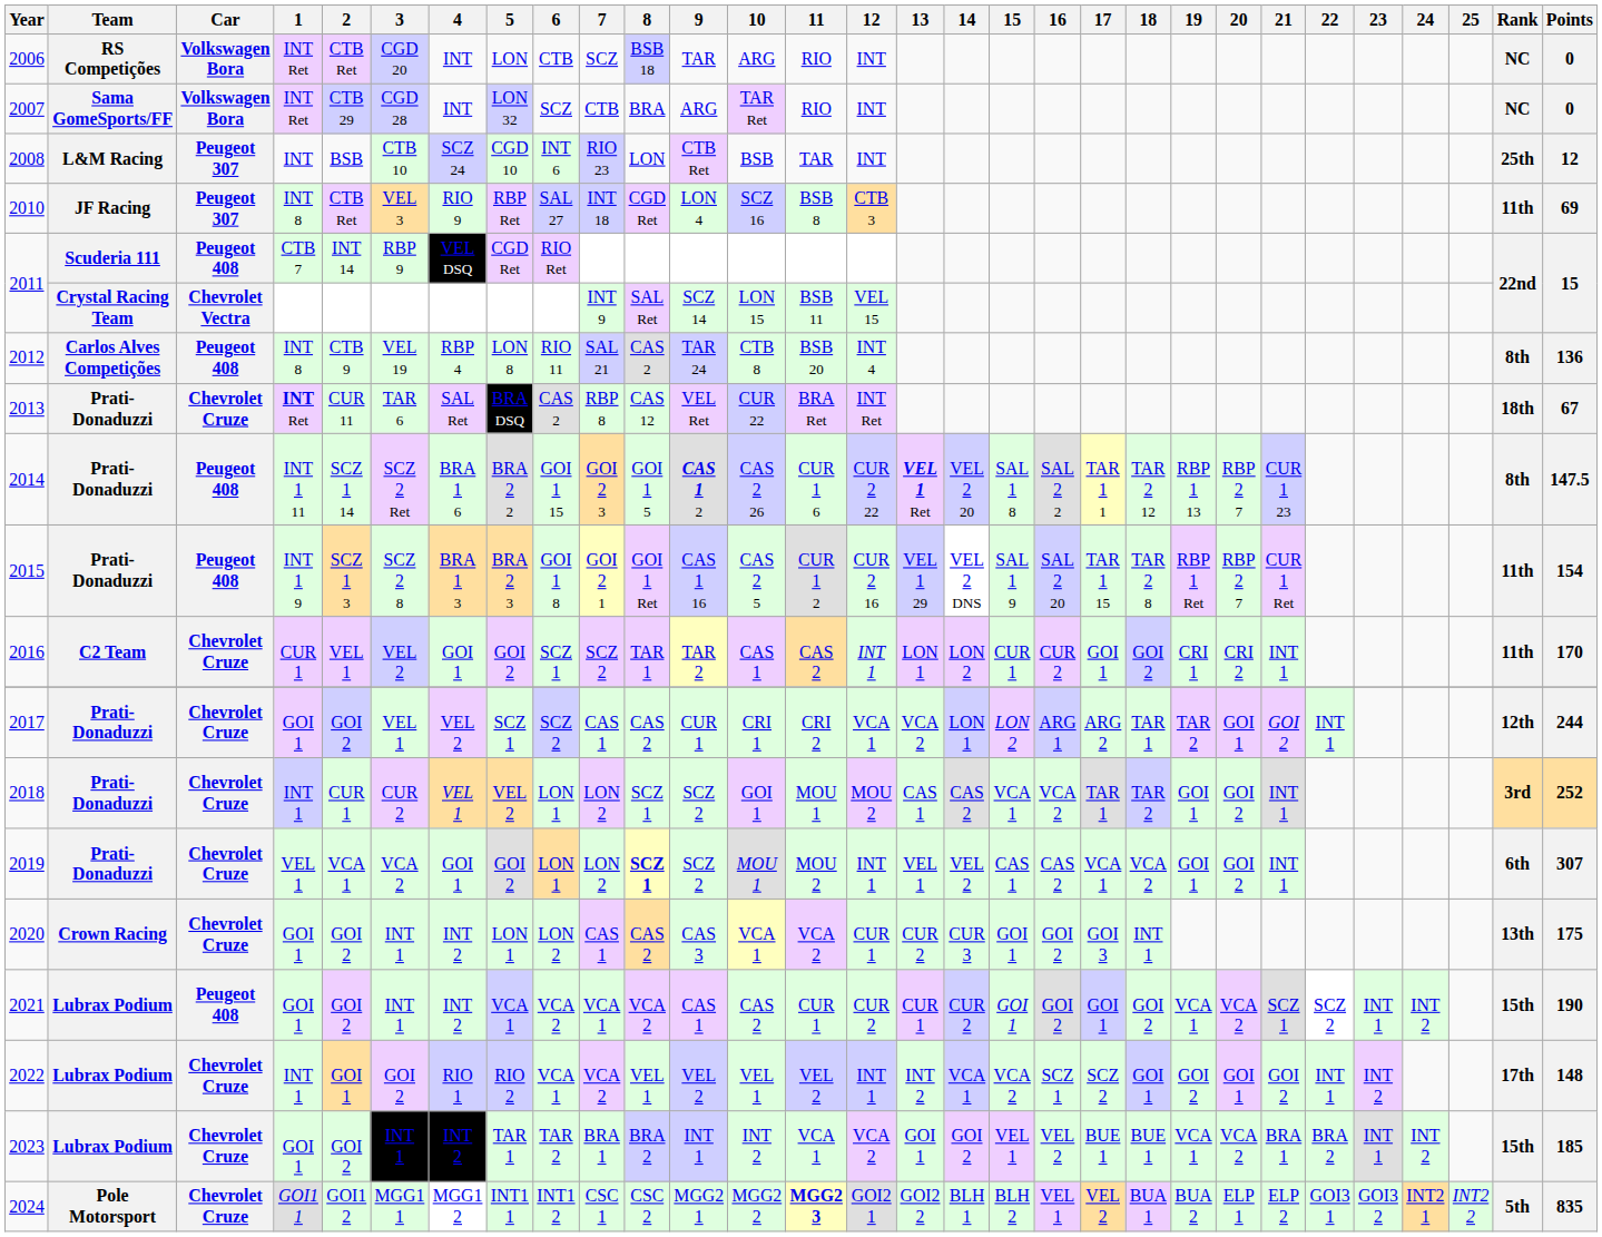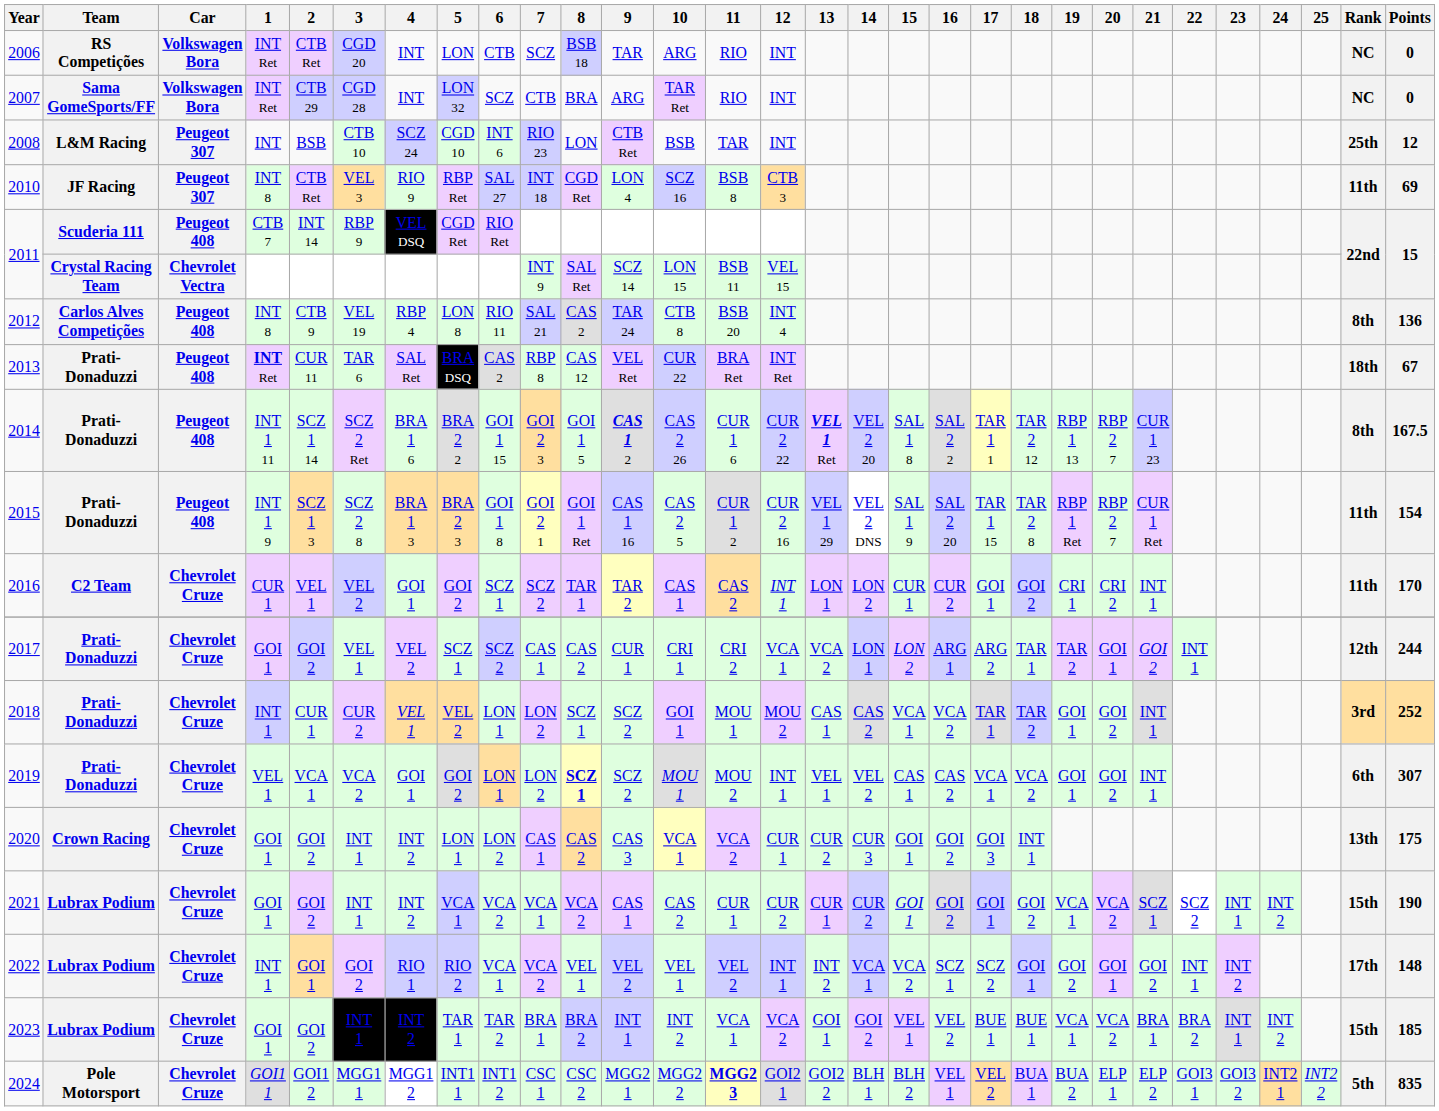2013 | Car: Chevrolet Cruze -> Peugeot 408
2014 | Points: 147.5 -> 167.5
2021 | Car: Peugeot 408 -> Chevrolet Cruze
